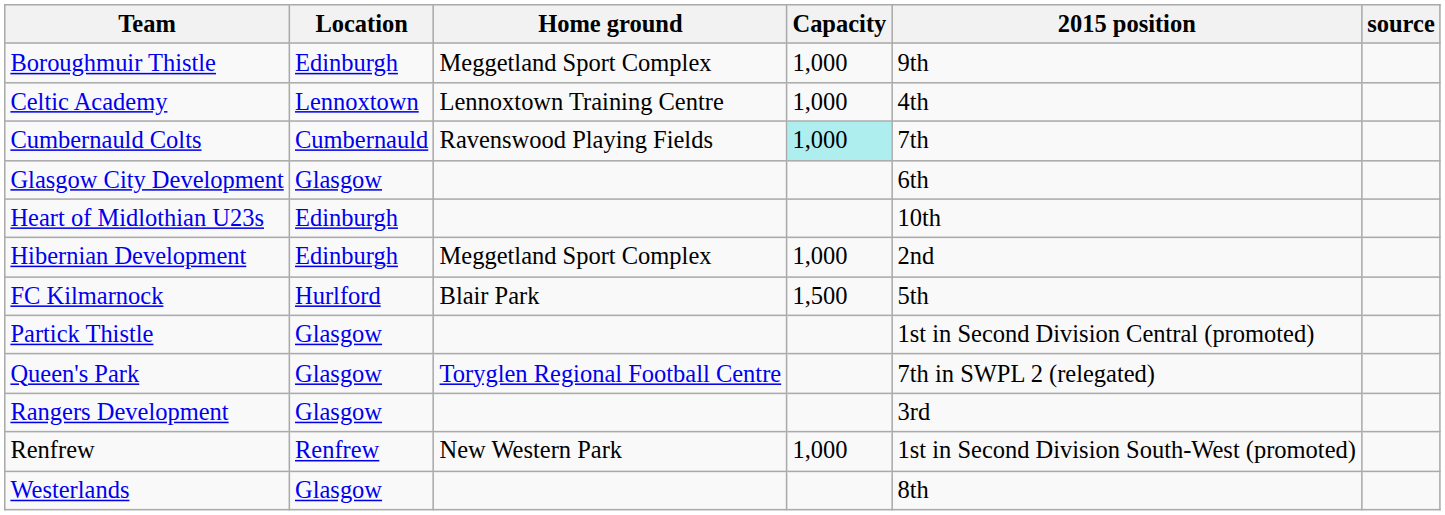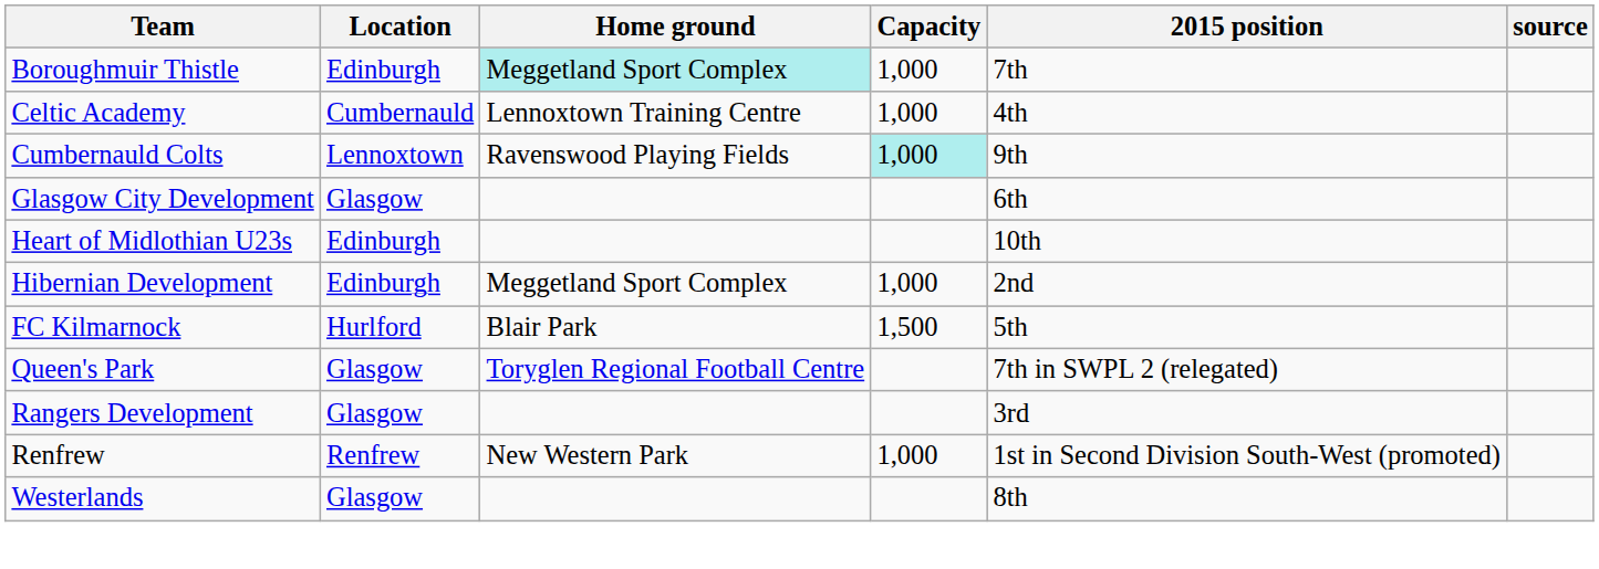Boroughmuir Thistle | Home ground: no background -> paleturquoise background
Boroughmuir Thistle | 2015 position: 9th -> 7th
Celtic Academy | Location: Lennoxtown -> Cumbernauld
Cumbernauld Colts | Location: Cumbernauld -> Lennoxtown
Cumbernauld Colts | 2015 position: 7th -> 9th
- row: Partick Thistle | Glasgow | 1st in Second Division Central (promoted)
